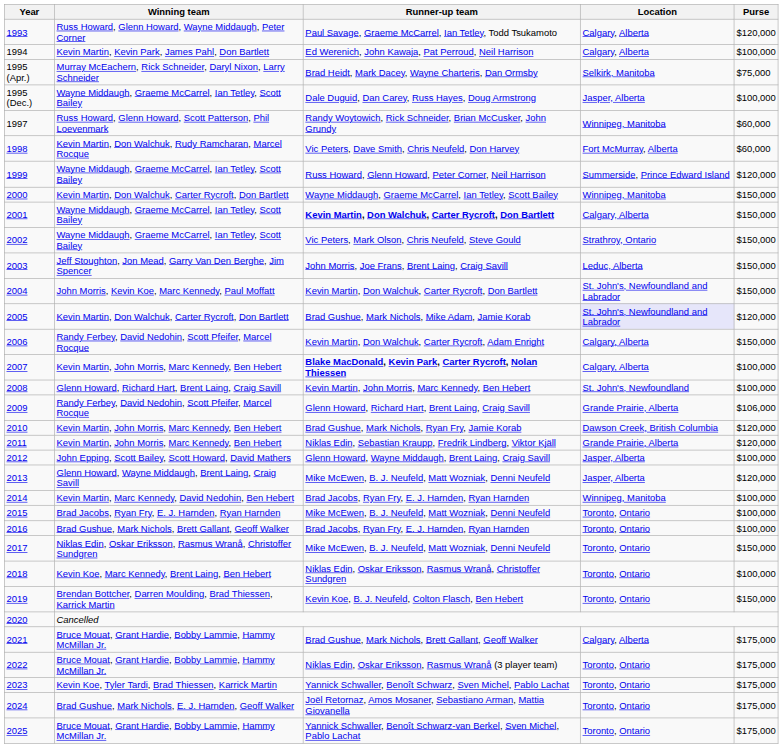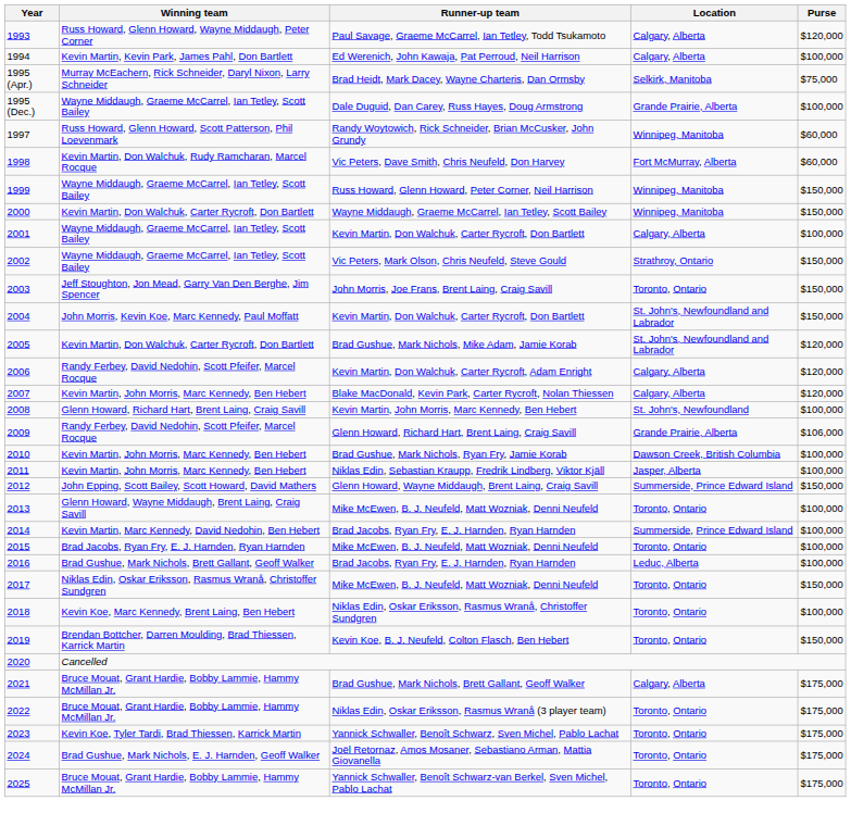1995 (Dec.) | Location: Jasper, Alberta -> Grande Prairie, Alberta
1999 | Location: Summerside, Prince Edward Island -> Winnipeg, Manitoba
1999 | Purse: $120,000 -> $150,000
2001 | Runner-up team: bold -> normal
2001 | Purse: $150,000 -> $100,000
2003 | Location: Leduc, Alberta -> Toronto, Ontario
2005 | Location: lavender background -> no background
2006 | Purse: $150,000 -> $120,000
2007 | Runner-up team: bold -> normal
2007 | Purse: $100,000 -> $120,000
2010 | Purse: $120,000 -> $100,000
2011 | Location: Grande Prairie, Alberta -> Jasper, Alberta
2011 | Purse: $120,000 -> $100,000
2012 | Location: Jasper, Alberta -> Summerside, Prince Edward Island
2012 | Purse: $100,000 -> $150,000
2013 | Location: Jasper, Alberta -> Toronto, Ontario
2013 | Purse: $120,000 -> $100,000
2014 | Location: Winnipeg, Manitoba -> Summerside, Prince Edward Island
2016 | Location: Toronto, Ontario -> Leduc, Alberta
